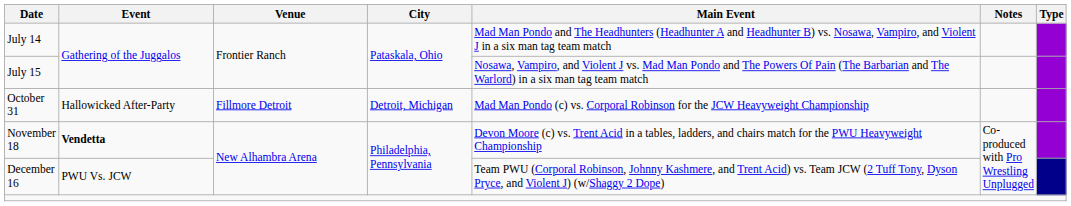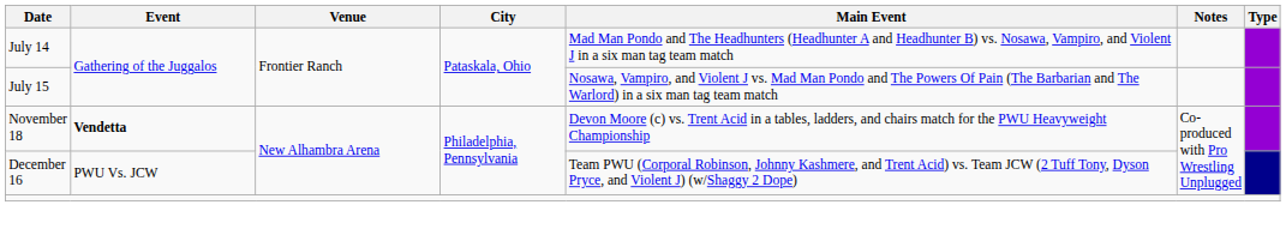- row: October 31 | Hallowicked After-Party | Fillmore Detroit | Detroit, Michigan | Mad Man Pondo (c) vs. Corporal Robinson for the JCW Heavyweight Championship
